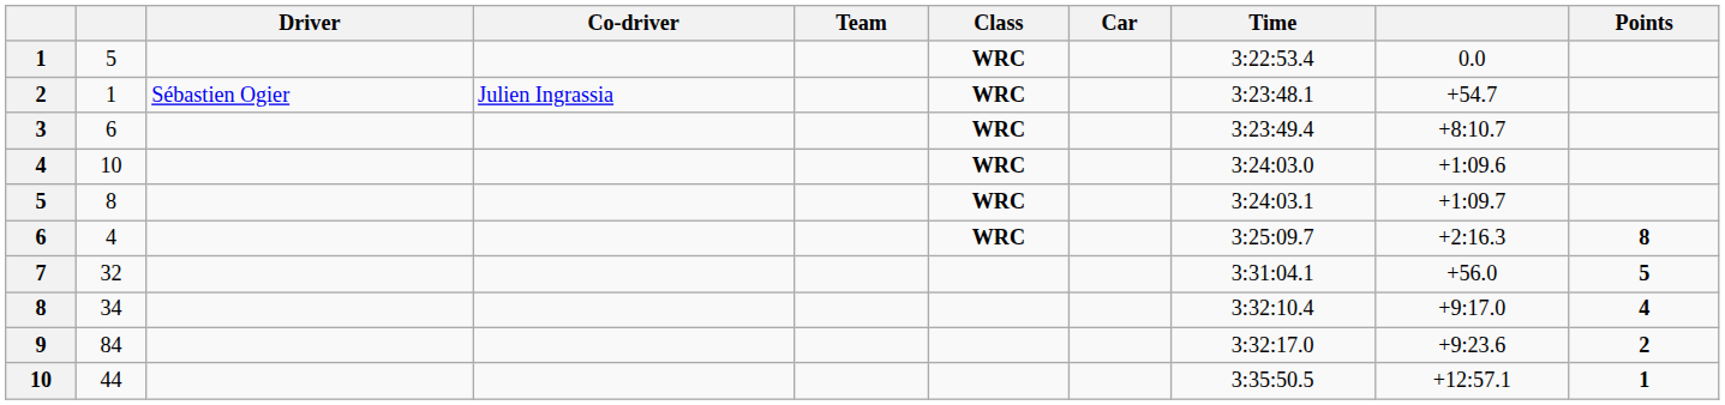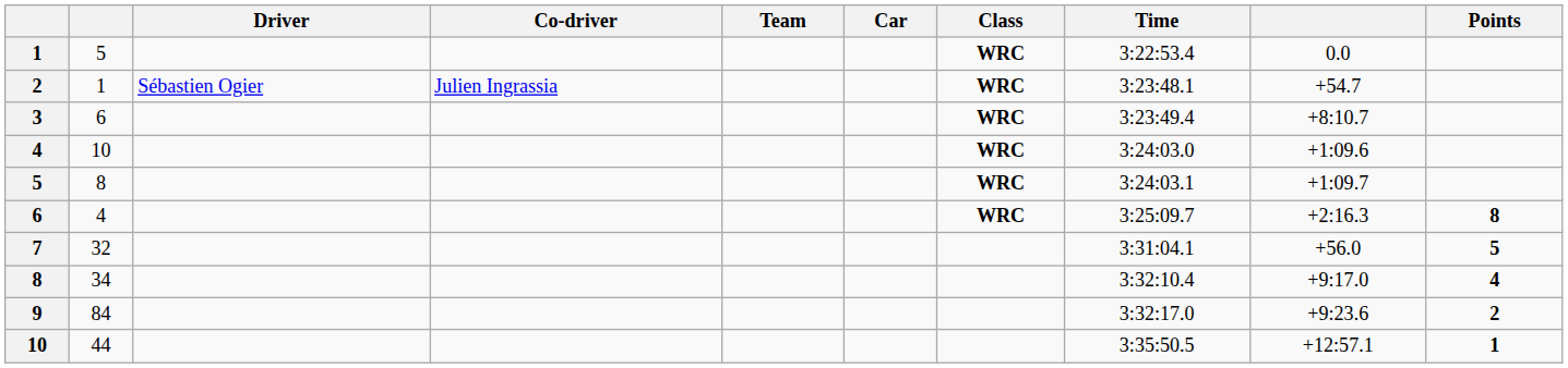columns swapped: Car <-> Class
